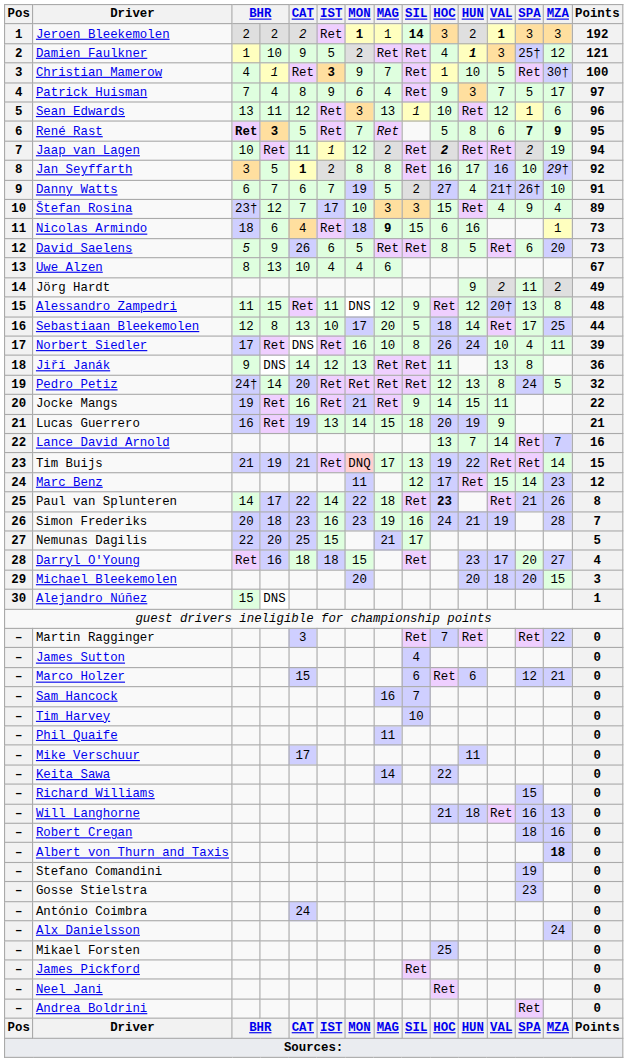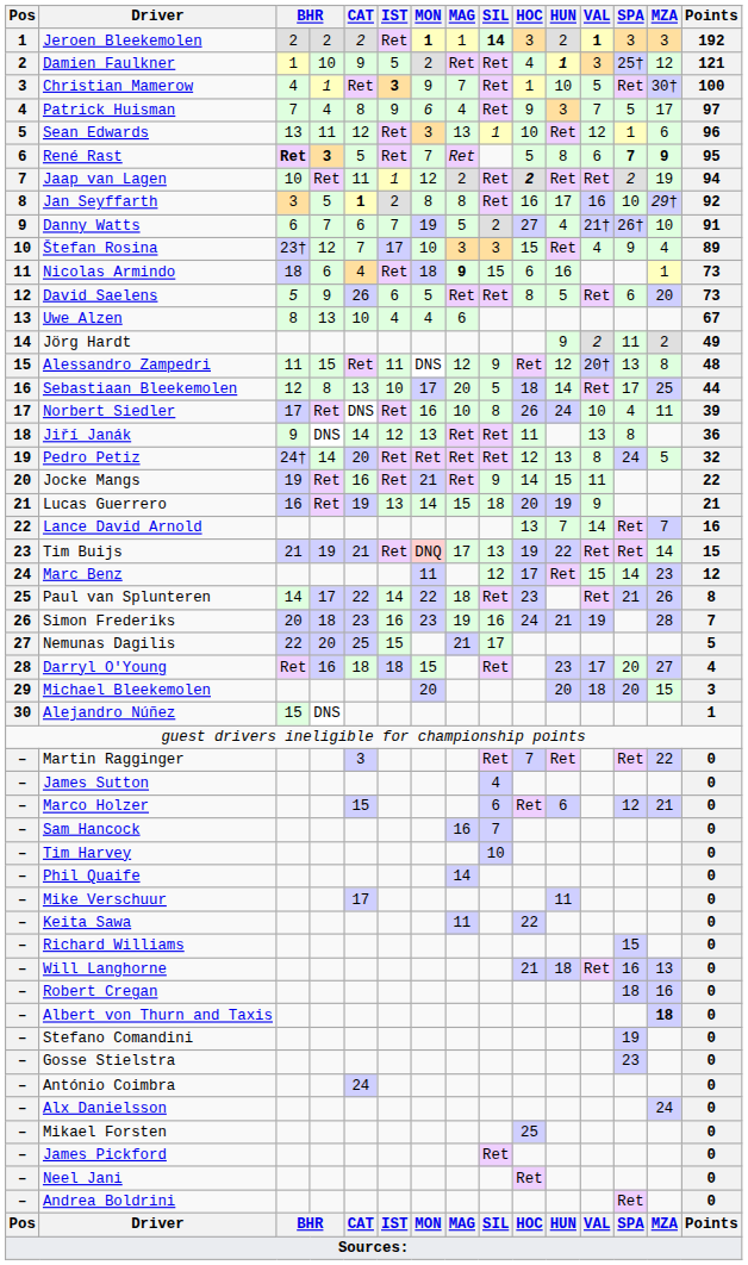Paul van Splunteren | HOC: bold -> normal
Phil Quaife | MAG: 11 -> 14
Keita Sawa | MAG: 14 -> 11
